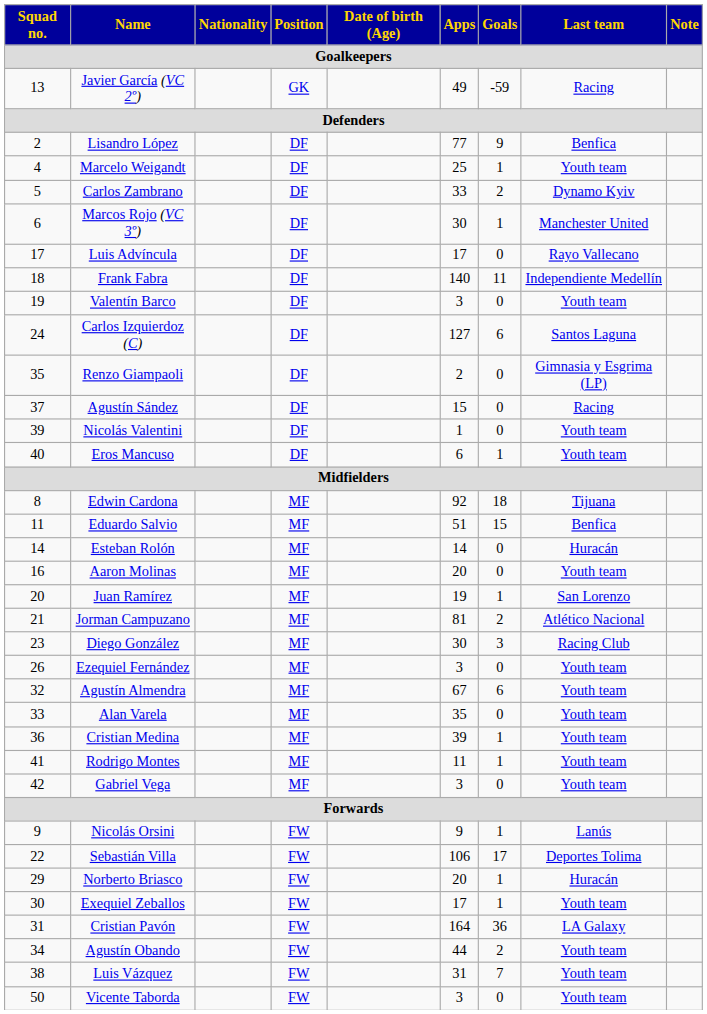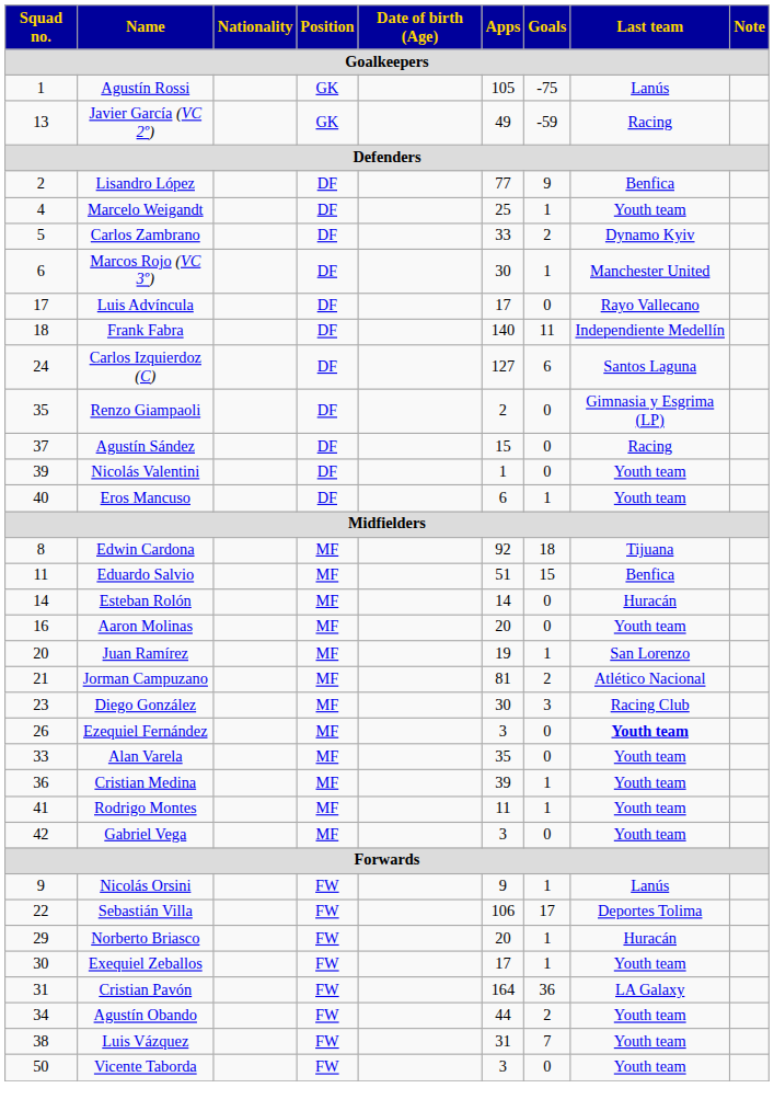+ row: 1 | Agustín Rossi | GK | 105 | -75 | Lanús
- row: 19 | Valentín Barco | DF | 3 | 0 | Youth team
Ezequiel Fernández | Last team: normal -> bold
- row: 32 | Agustín Almendra | MF | 67 | 6 | Youth team
